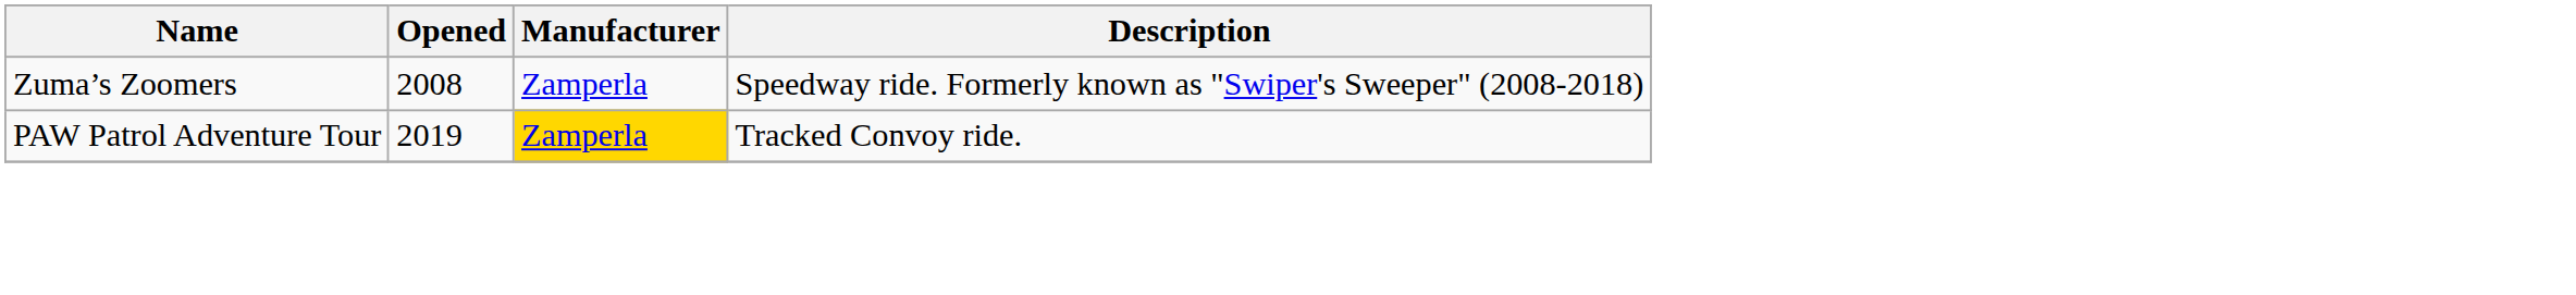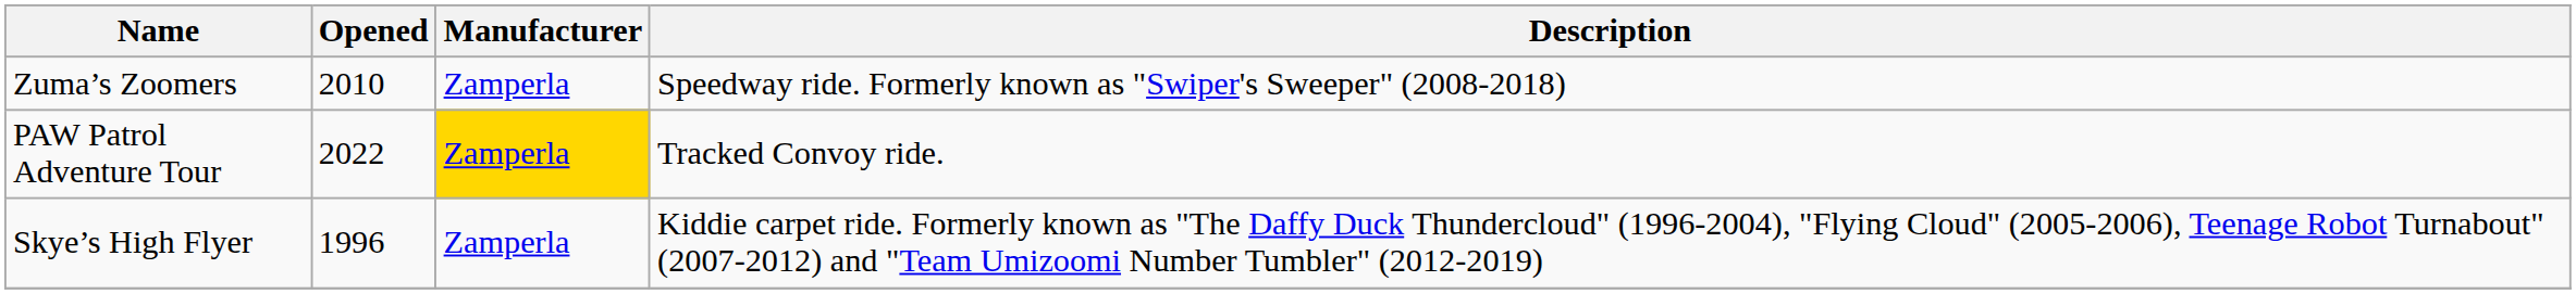Zuma’s Zoomers | Opened: 2008 -> 2010
PAW Patrol Adventure Tour | Opened: 2019 -> 2022
+ row: Skye’s High Flyer | 1996 | Zamperla | Kiddie carpet ride. Formerly known as "The Daffy Duck Thundercloud" (1996-2004), "Flying Cloud" (2005-2006), Teenage Robot Turnabout" (2007-2012) and "Team Umizoomi Number Tumbler" (2012-2019)
